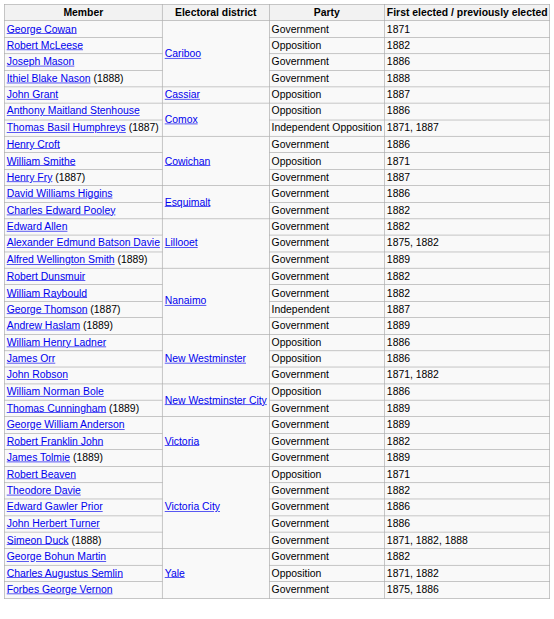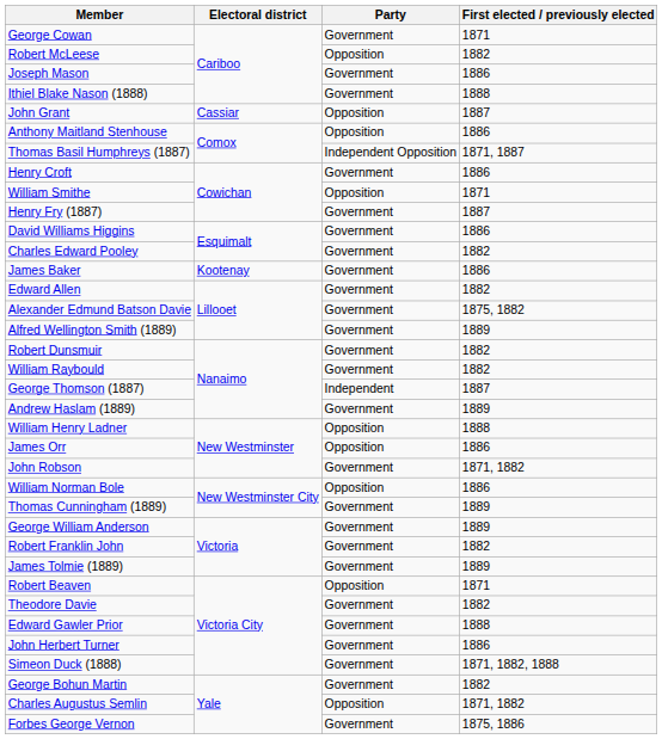+ row: James Baker | Kootenay | Government | 1886
William Henry Ladner | First elected / previously elected: 1886 -> 1888
Edward Gawler Prior | First elected / previously elected: 1886 -> 1888
